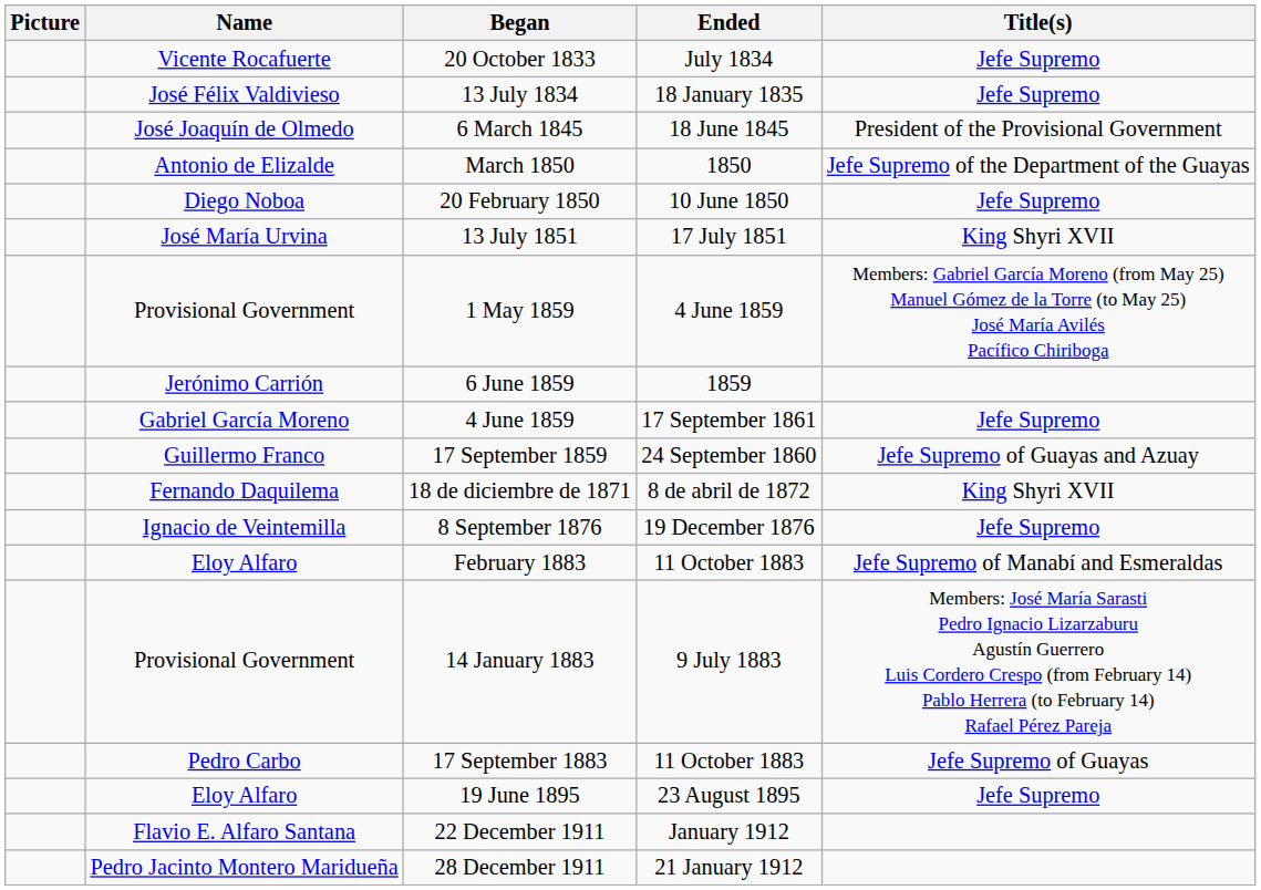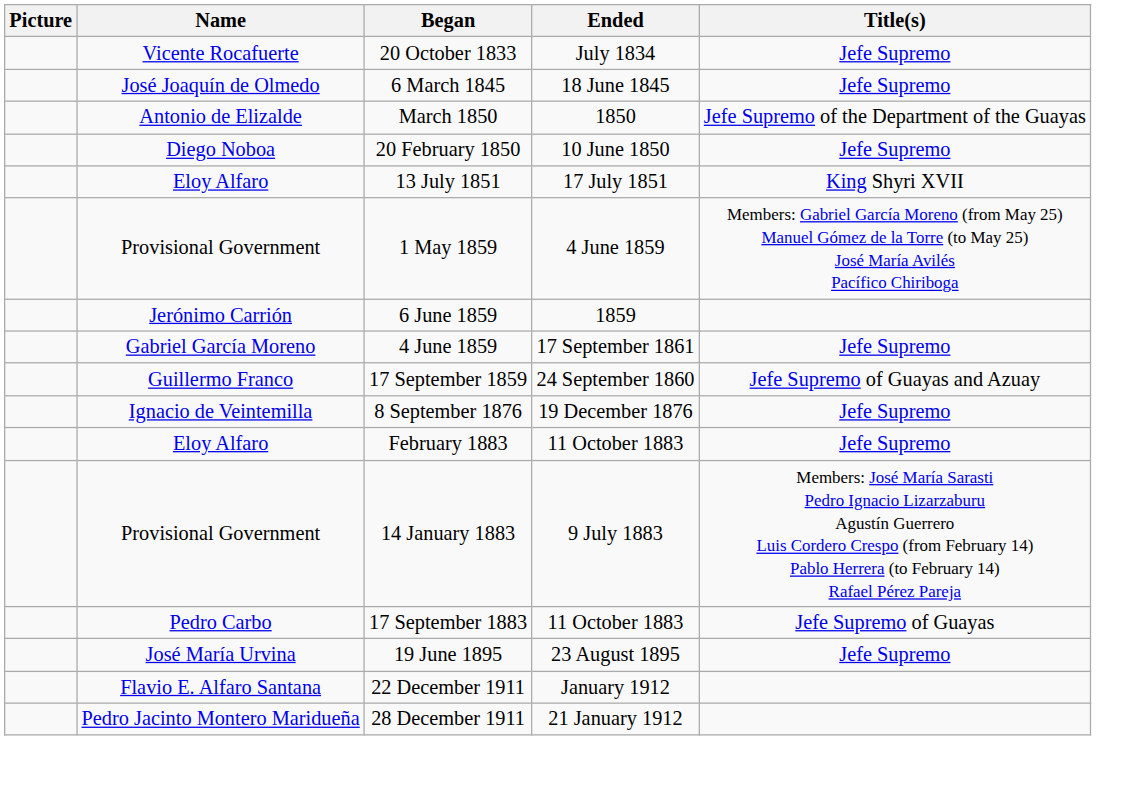- row: José Félix Valdivieso | 13 July 1834 | 18 January 1835 | Jefe Supremo
6 March 1845 | Title(s): President of the Provisional Government -> Jefe Supremo
13 July 1851 | Name: José María Urvina -> Eloy Alfaro
- row: Fernando Daquilema | 18 de diciembre de 1871 | 8 de abril de 1872 | King Shyri XVII
February 1883 | Title(s): Jefe Supremo of Manabí and Esmeraldas -> Jefe Supremo
19 June 1895 | Name: Eloy Alfaro -> José María Urvina
